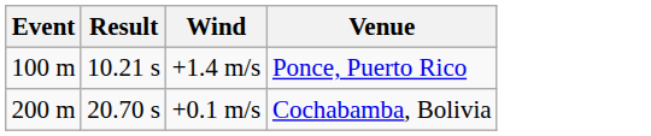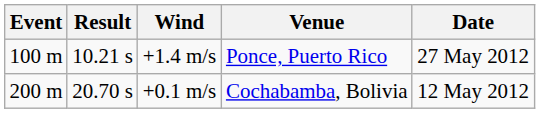+ column: Date | 27 May 2012 | 12 May 2012
